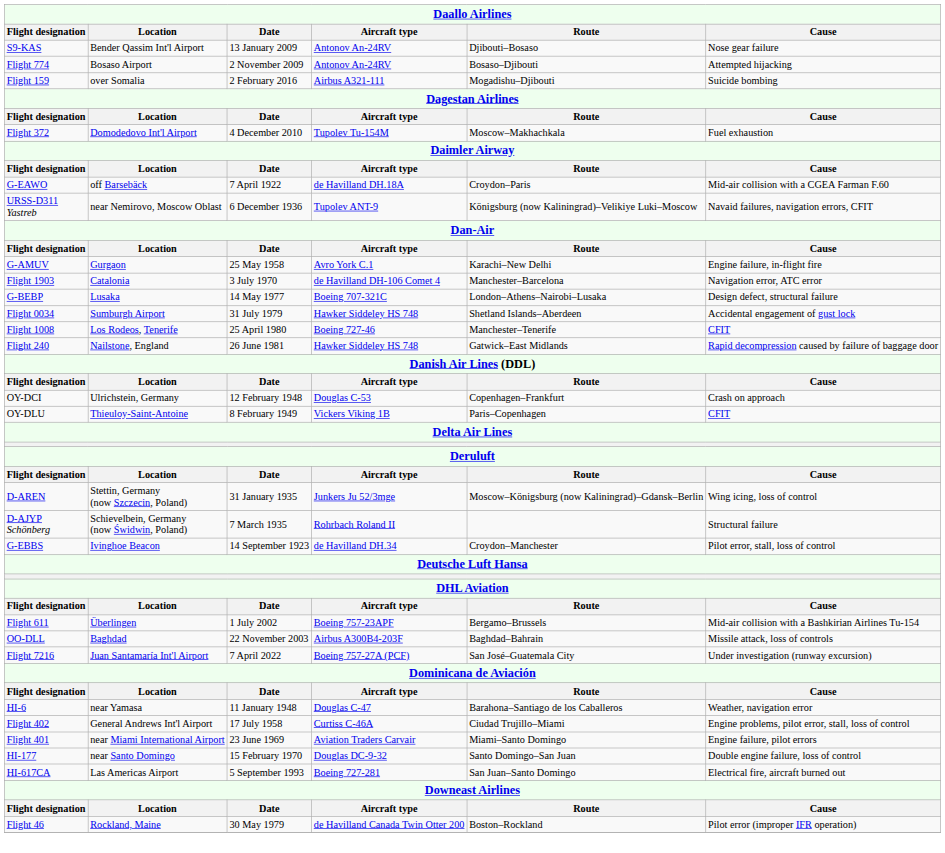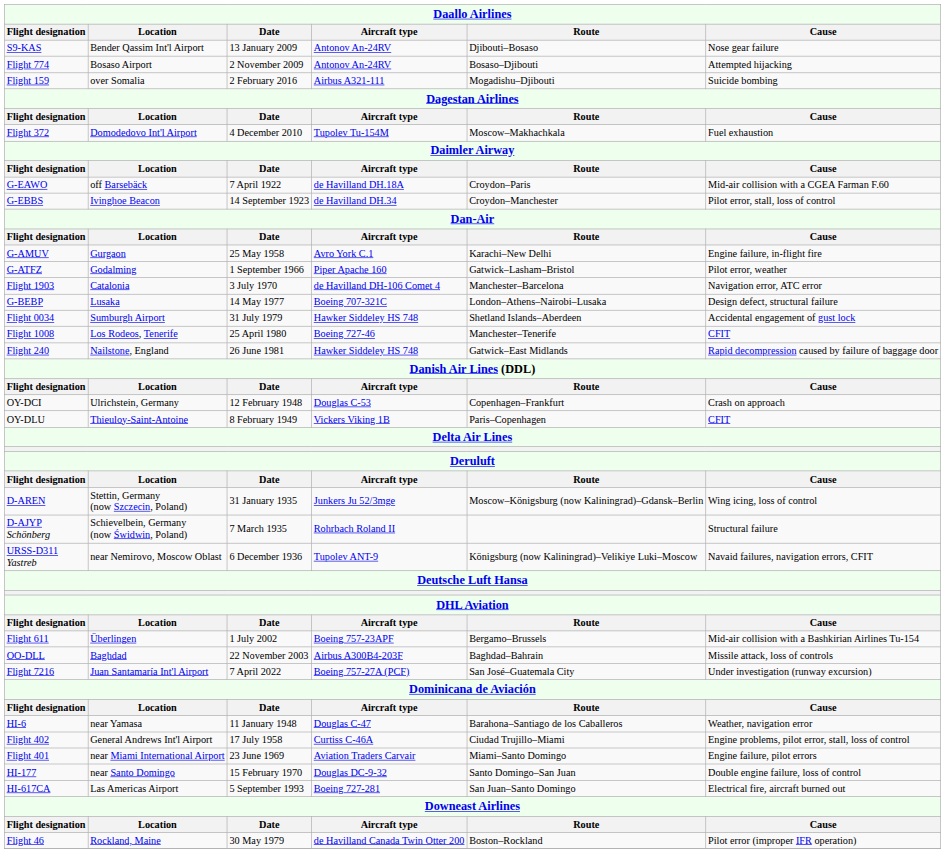rows swapped: G-EBBS <-> URSS-D311 Yastreb
+ row: G-ATFZ | Godalming | 1 September 1966 | Piper Apache 160 | Gatwick–Lasham–Bristol | Pilot error, weather
